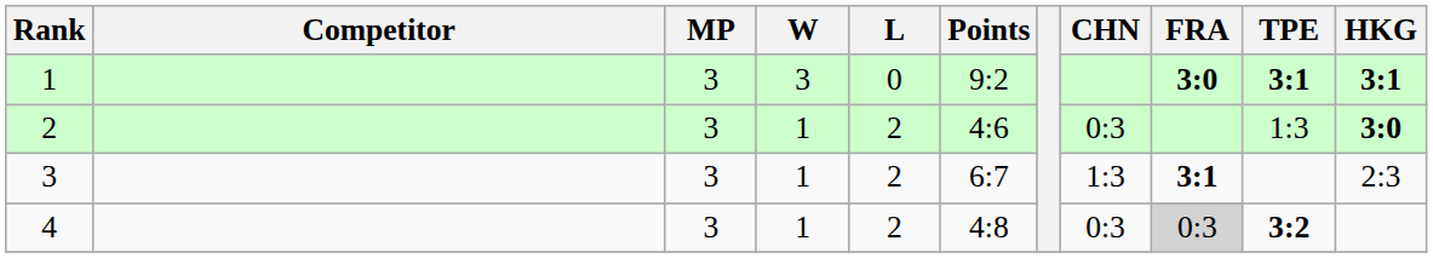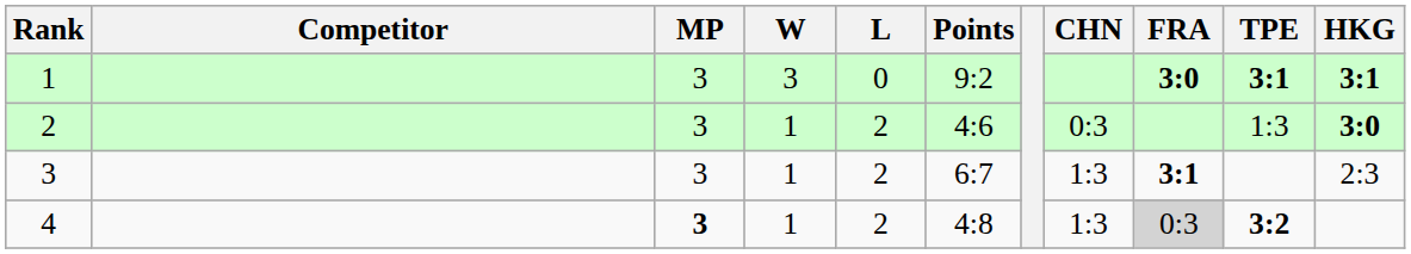4 | MP: normal -> bold
4 | CHN: 0:3 -> 1:3
